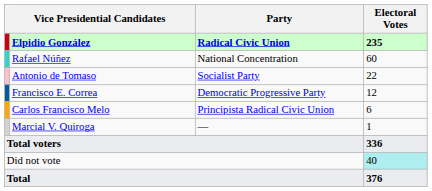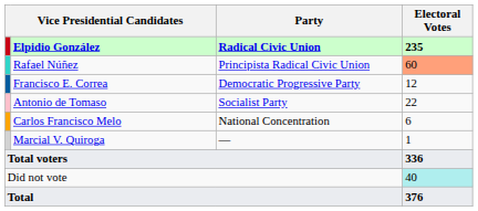Rafael Núñez | Party: National Concentration -> Principista Radical Civic Union
Rafael Núñez | Electoral Votes: no background -> lightsalmon background
rows swapped: Antonio de Tomaso <-> Francisco E. Correa
Carlos Francisco Melo | Party: Principista Radical Civic Union -> National Concentration
